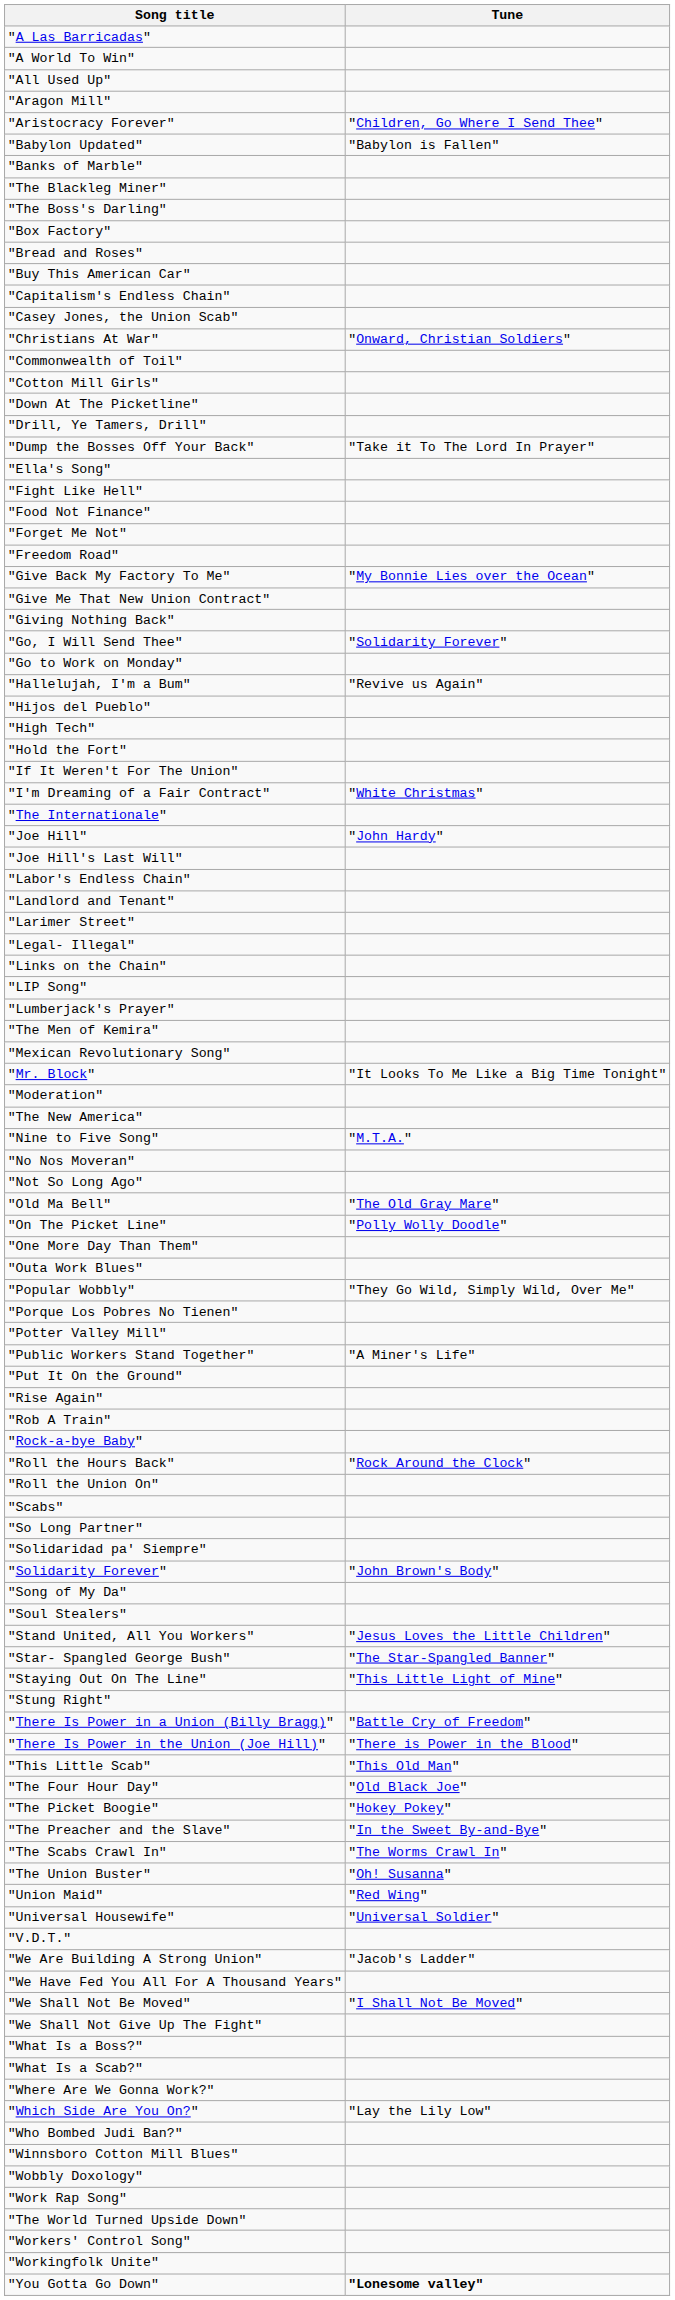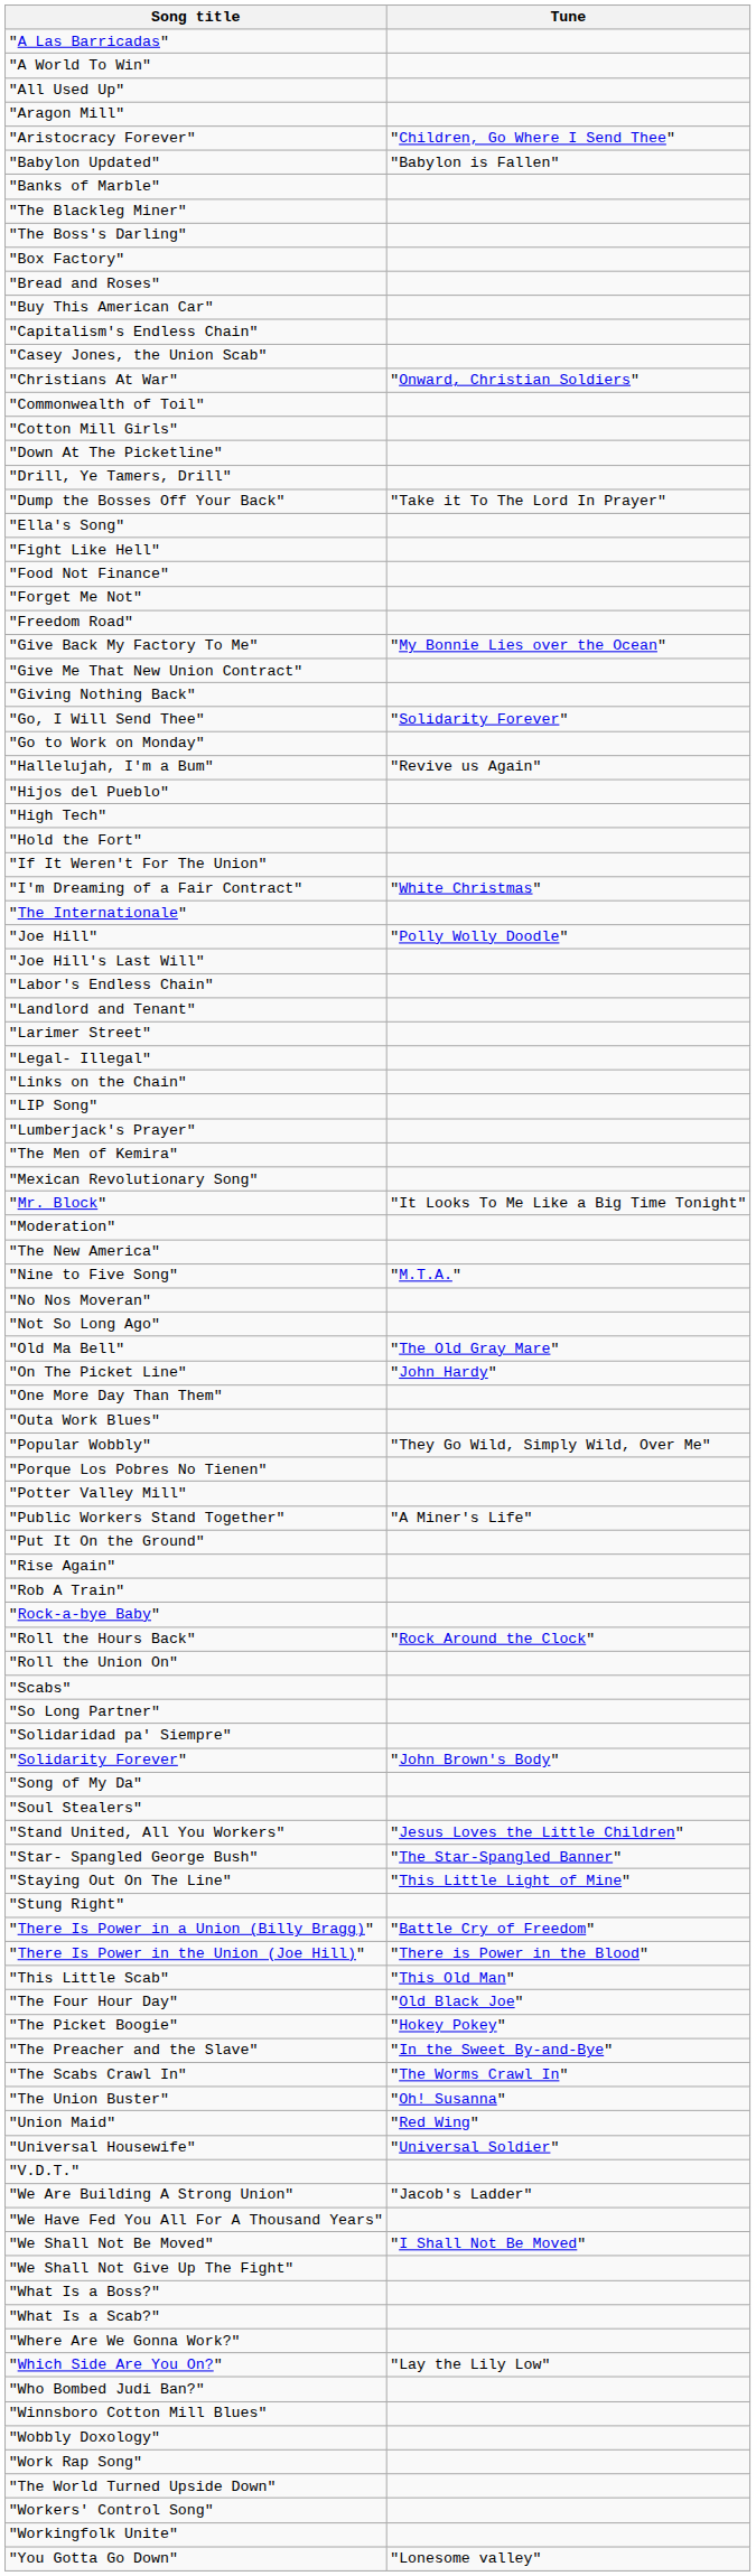"Joe Hill" | Tune: "John Hardy" -> "Polly Wolly Doodle"
"On The Picket Line" | Tune: "Polly Wolly Doodle" -> "John Hardy"
"You Gotta Go Down" | Tune: bold -> normal
